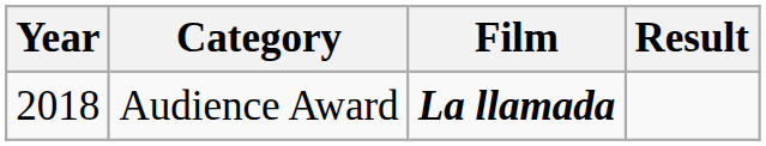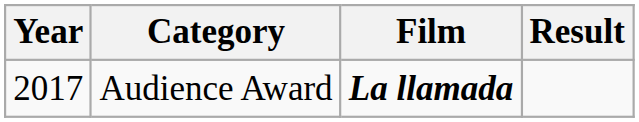Audience Award | Year: 2018 -> 2017
